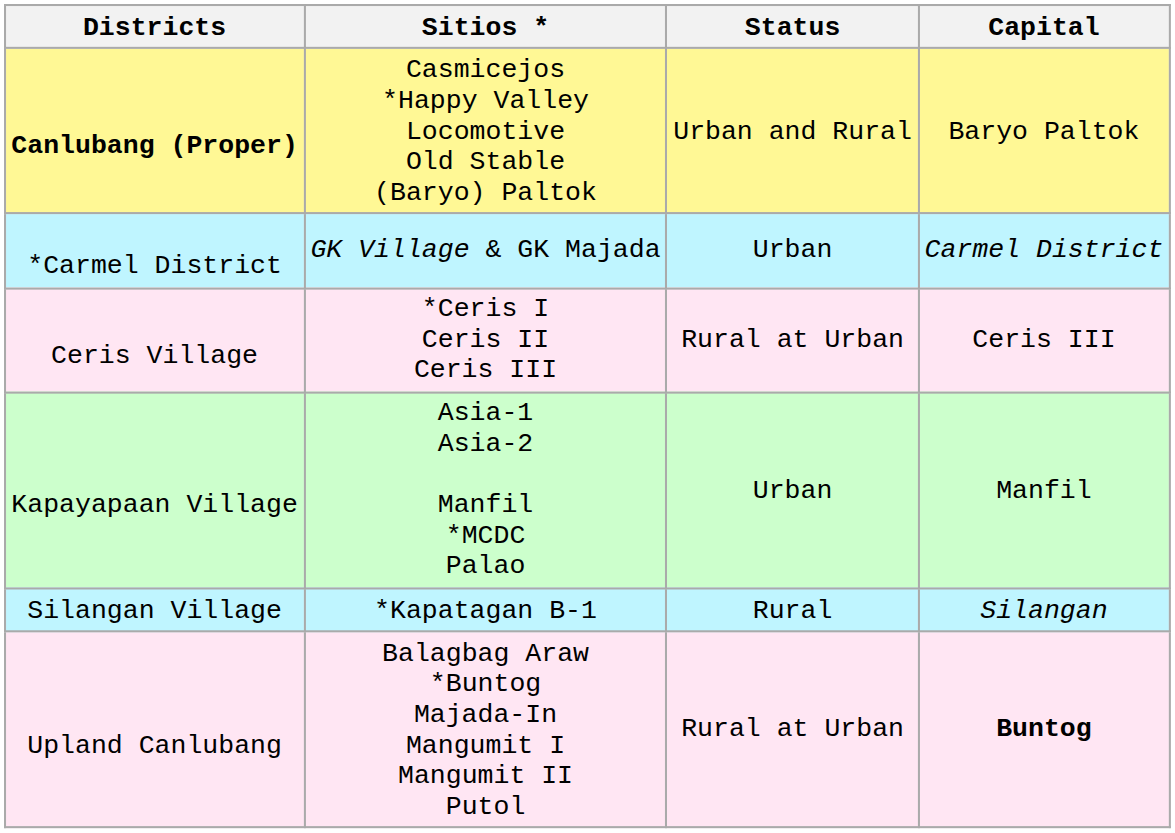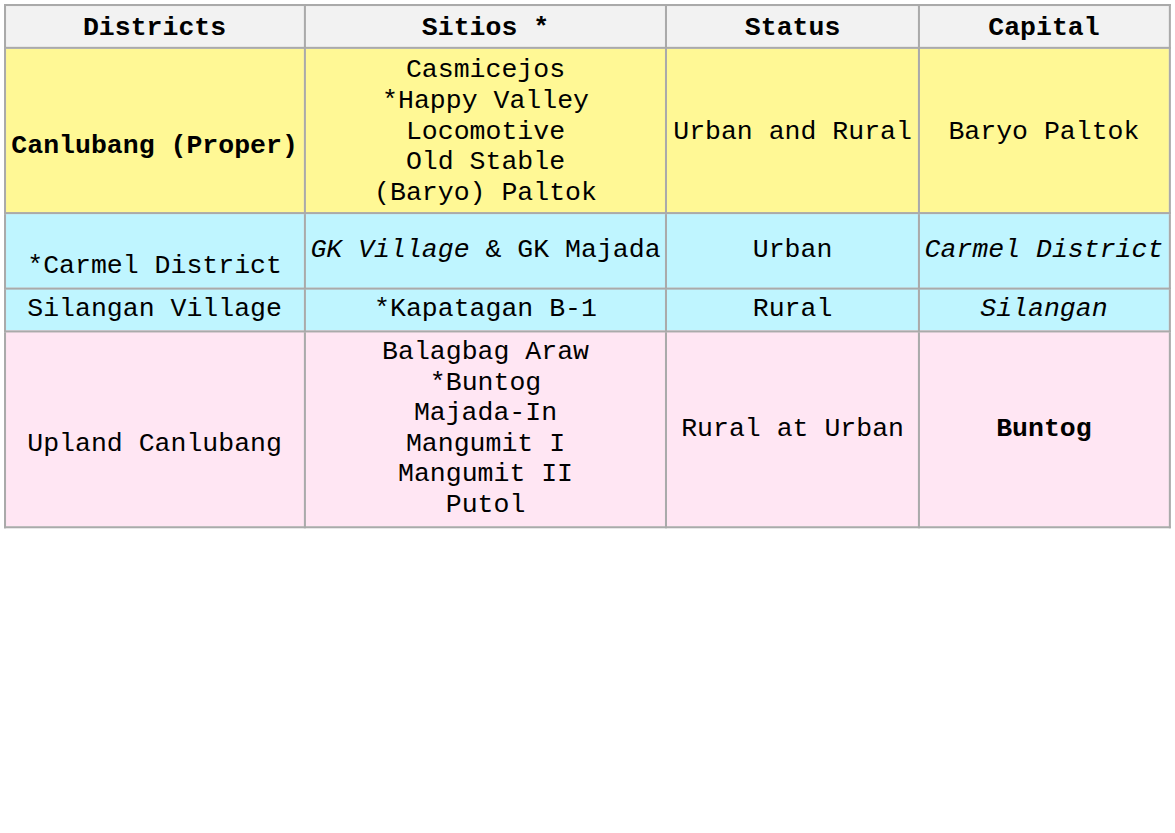- row: Ceris Village | *Ceris I Ceris II Ceris III | Rural at Urban | Ceris III
- row: Kapayapaan Village | Asia-1 Asia-2 Manfil *MCDC Palao | Urban | Manfil
